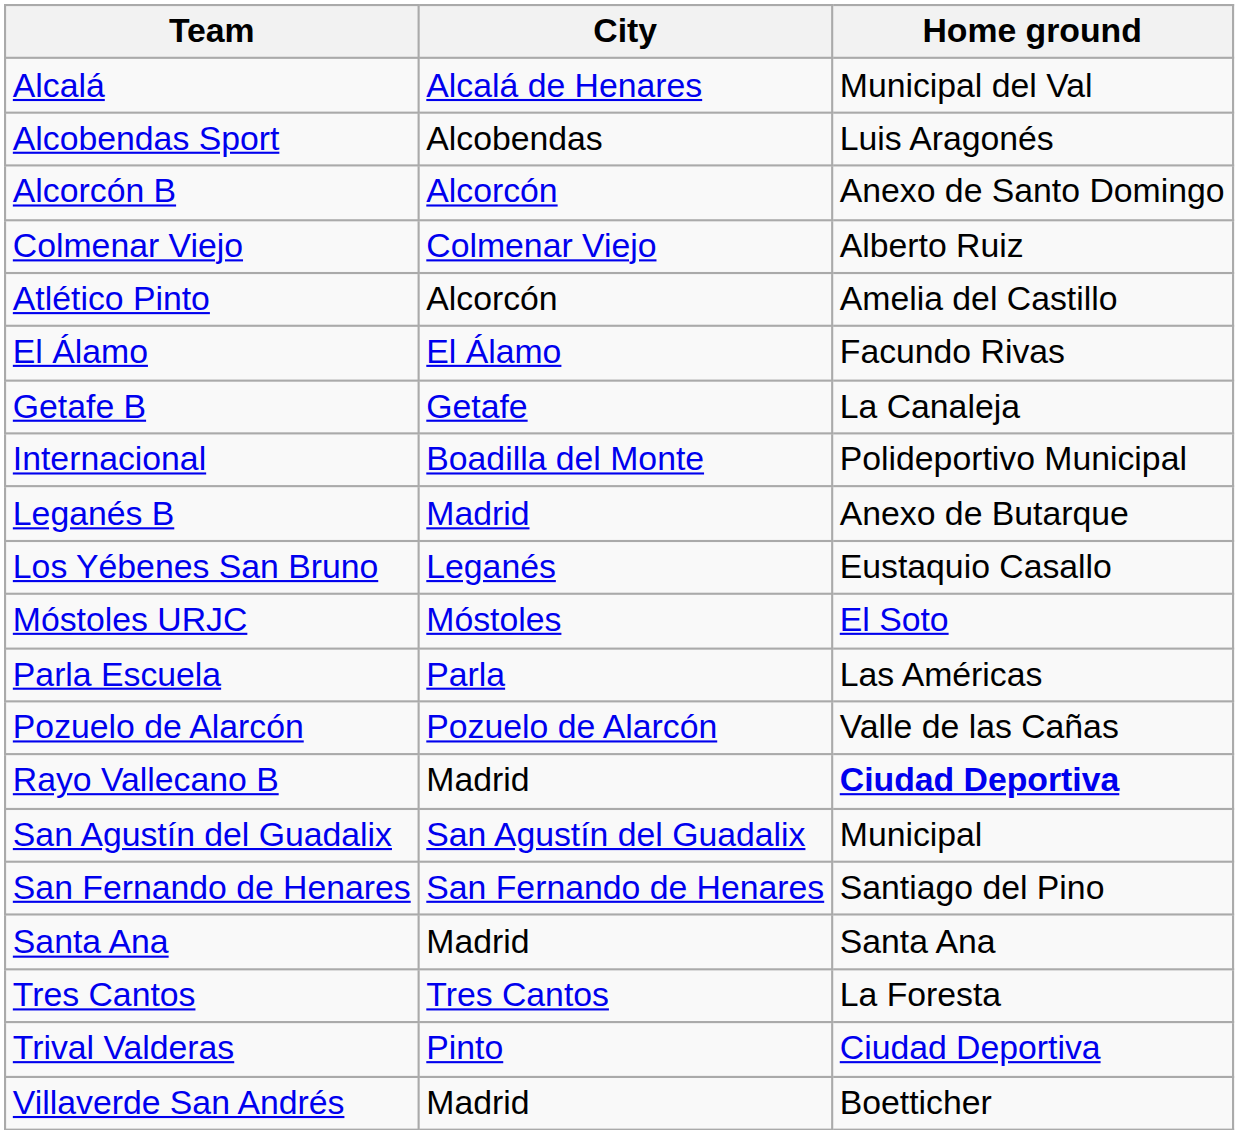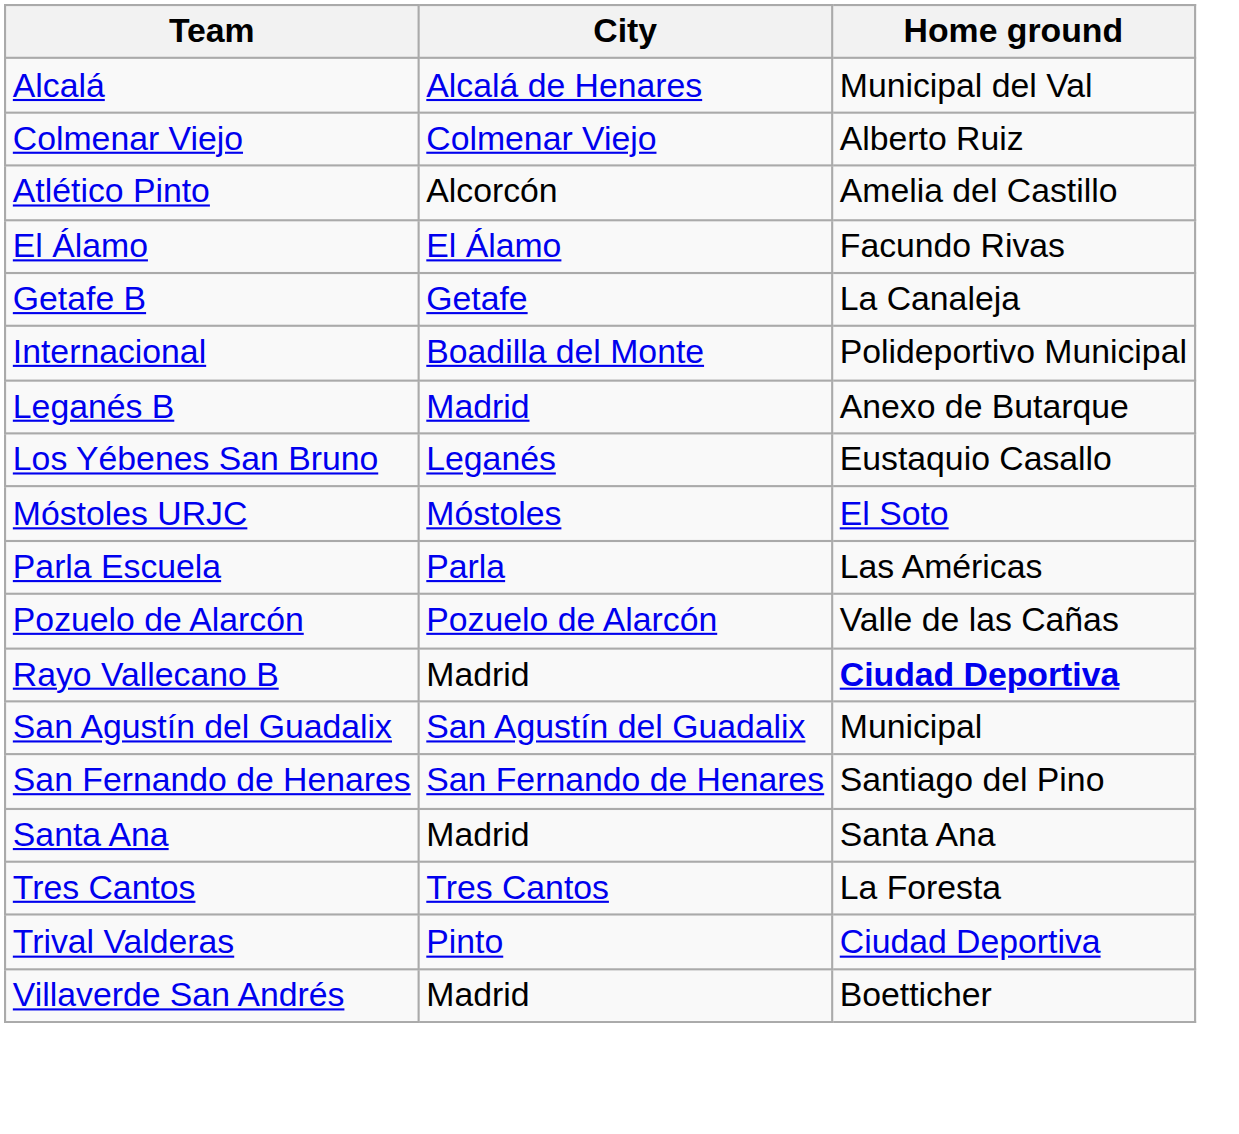- row: Alcobendas Sport | Alcobendas | Luis Aragonés
- row: Alcorcón B | Alcorcón | Anexo de Santo Domingo
